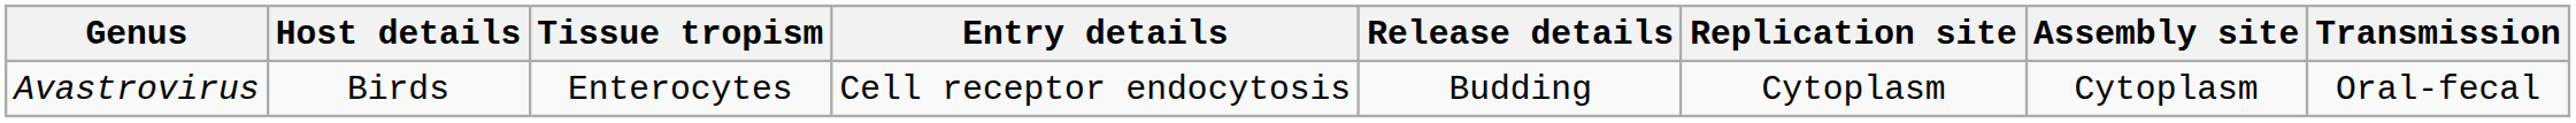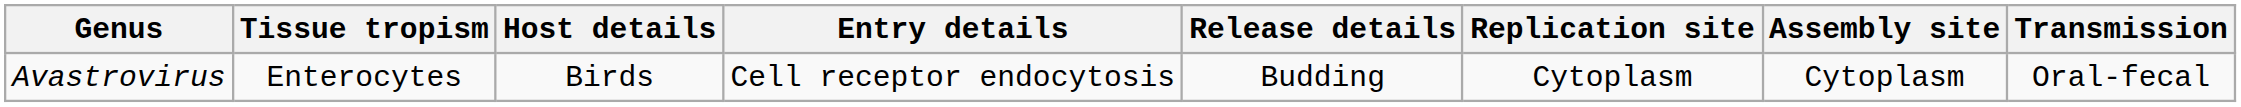columns swapped: Host details <-> Tissue tropism
